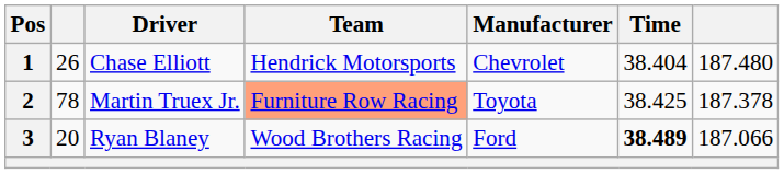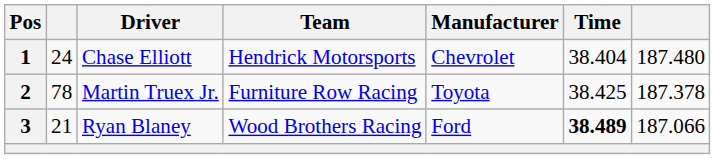1 | column 2: 26 -> 24
2 | Team: lightsalmon background -> no background
3 | column 2: 20 -> 21
